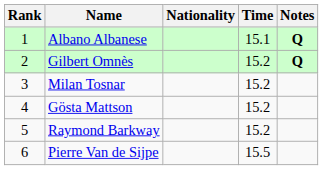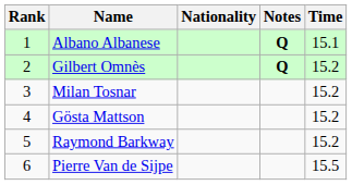columns swapped: Time <-> Notes
